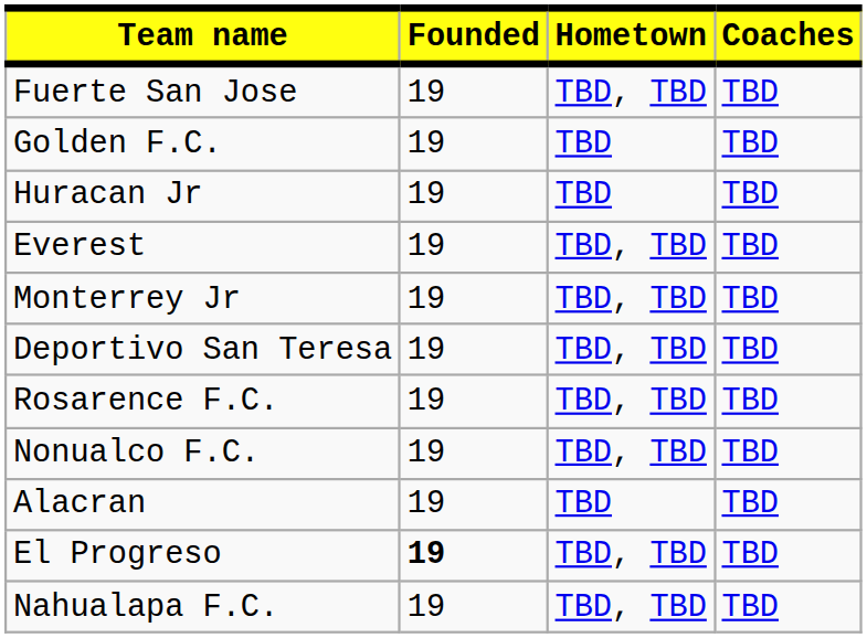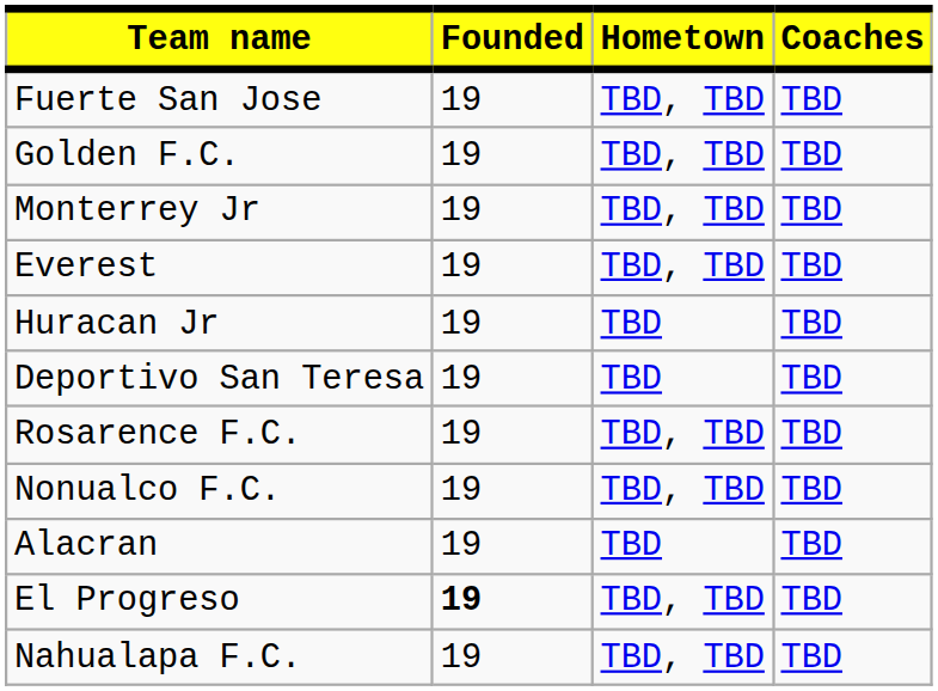Golden F.C. | Hometown: TBD -> TBD, TBD
rows swapped: Monterrey Jr <-> Huracan Jr
Deportivo San Teresa | Hometown: TBD, TBD -> TBD
